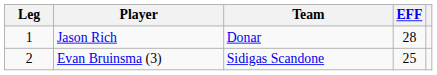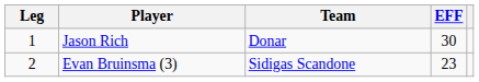Jason Rich | EFF: 28 -> 30
Evan Bruinsma (3) | EFF: 25 -> 23
